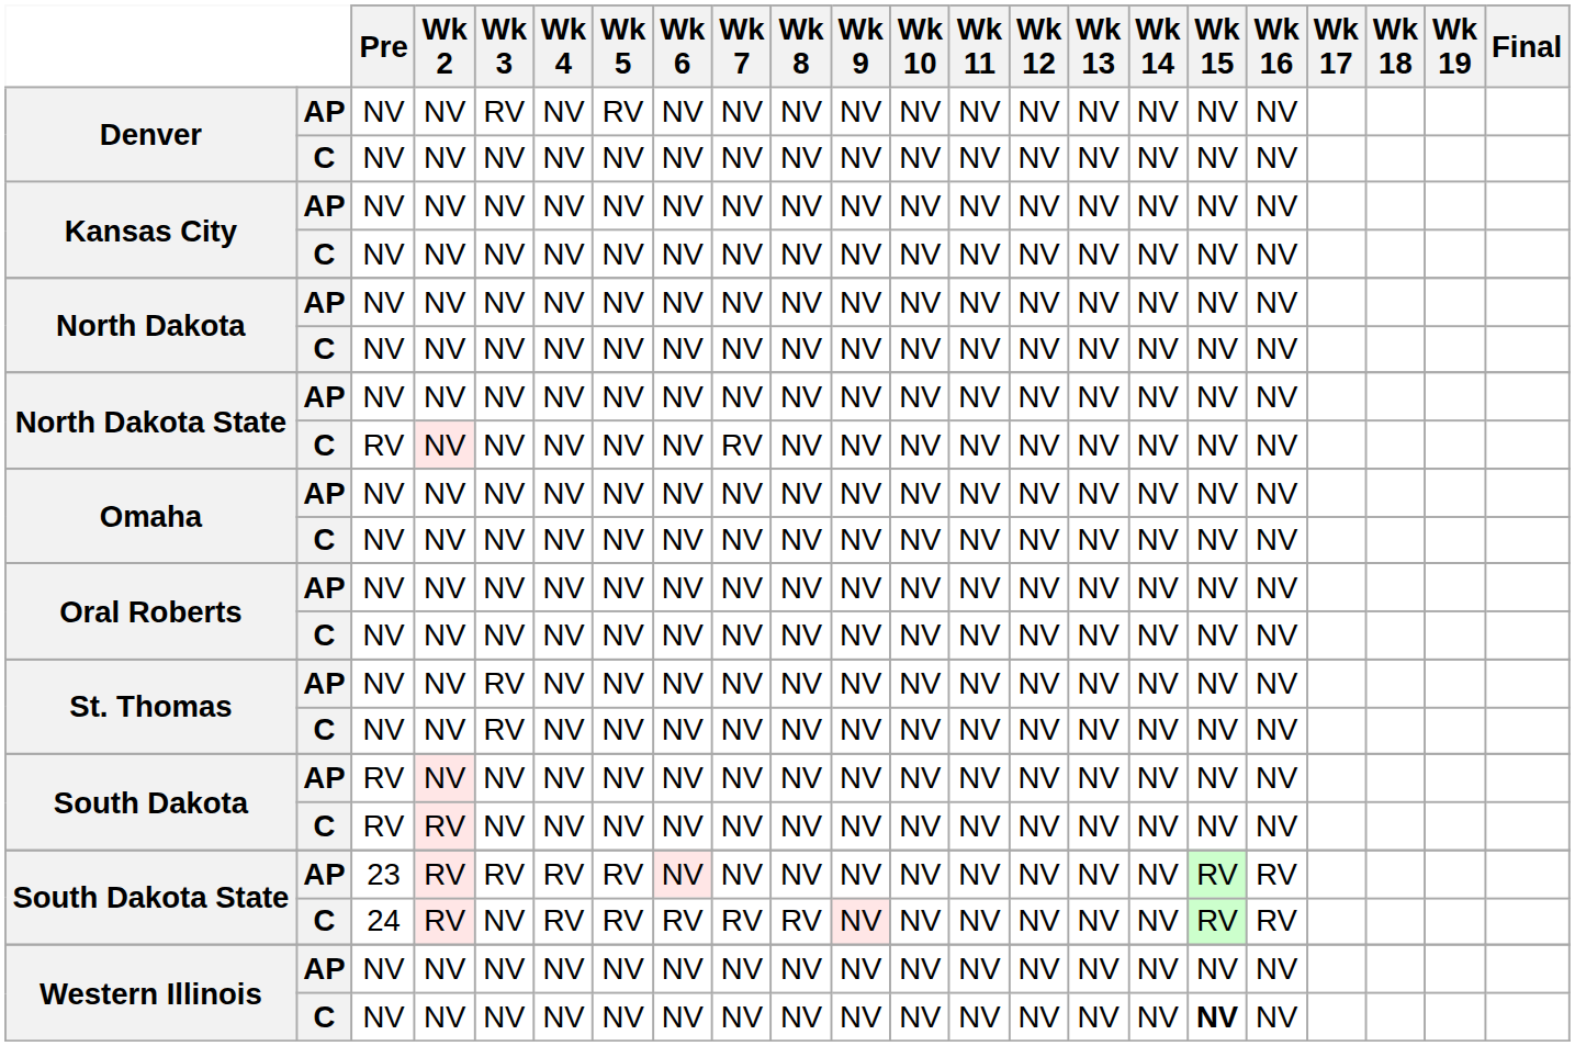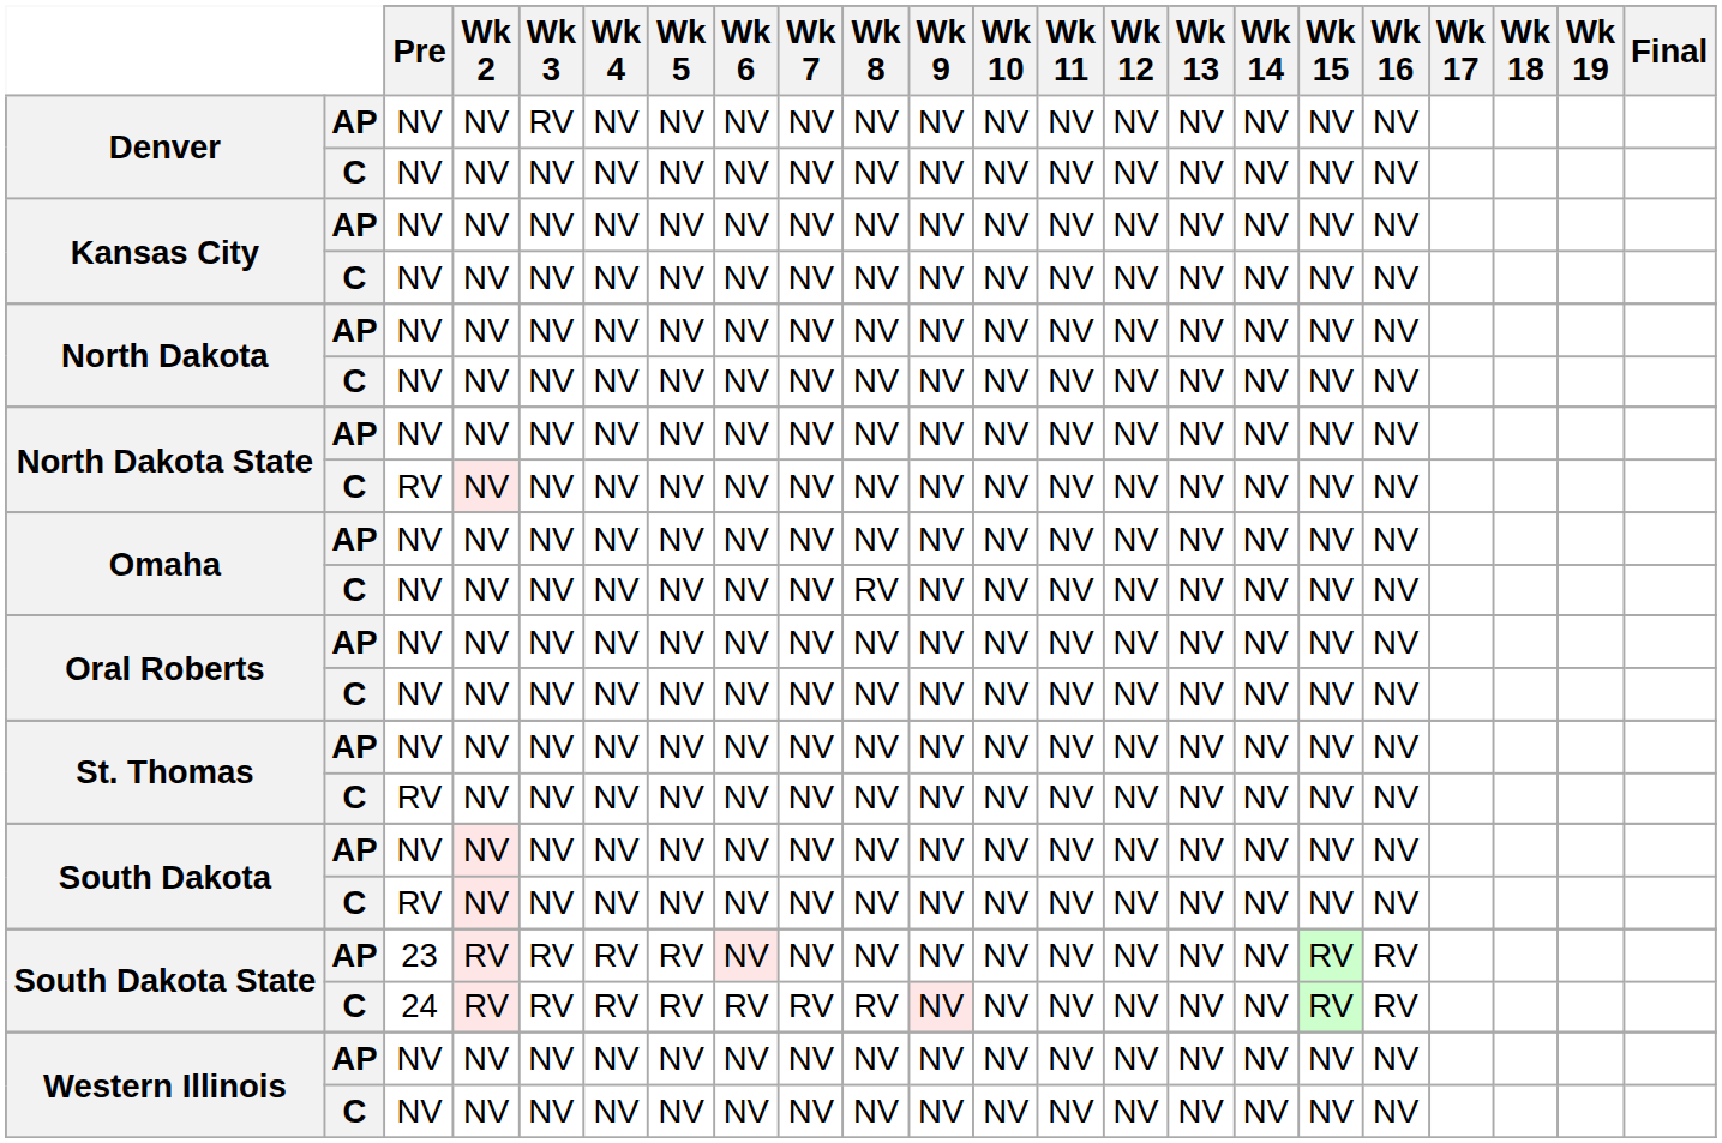Denver / AP | Wk 5: RV -> NV
North Dakota State / C | Wk 7: RV -> NV
Omaha / C | Wk 8: NV -> RV
St. Thomas / AP | Wk 3: RV -> NV
St. Thomas / C | Pre: NV -> RV
St. Thomas / C | Wk 3: RV -> NV
South Dakota / AP | Pre: RV -> NV
South Dakota / C | Wk 2: RV -> NV
South Dakota State / C | Wk 3: NV -> RV
Western Illinois / C | Wk 15: bold -> normal
